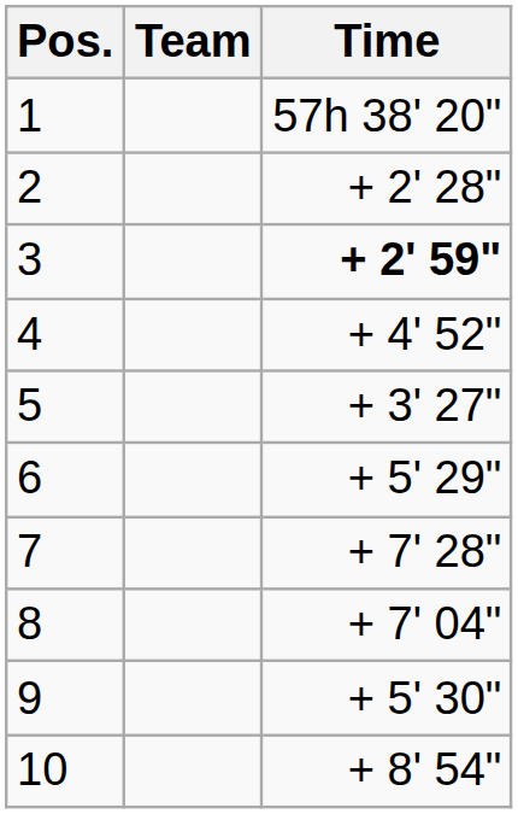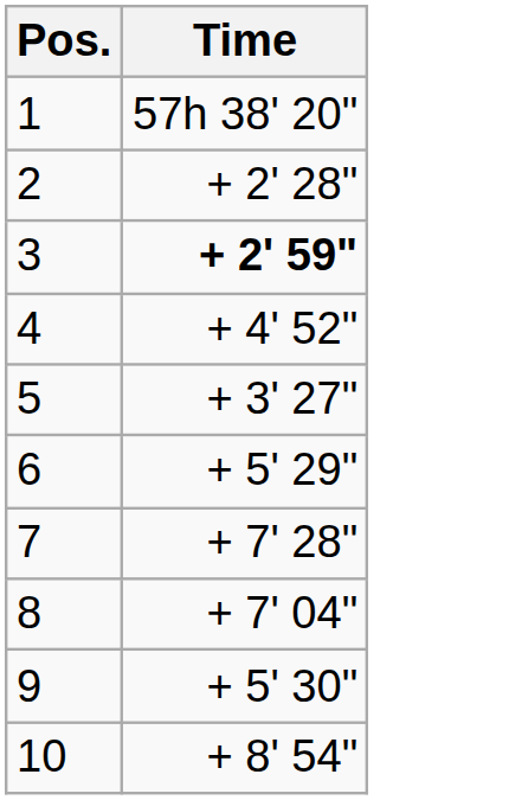- column: Team
